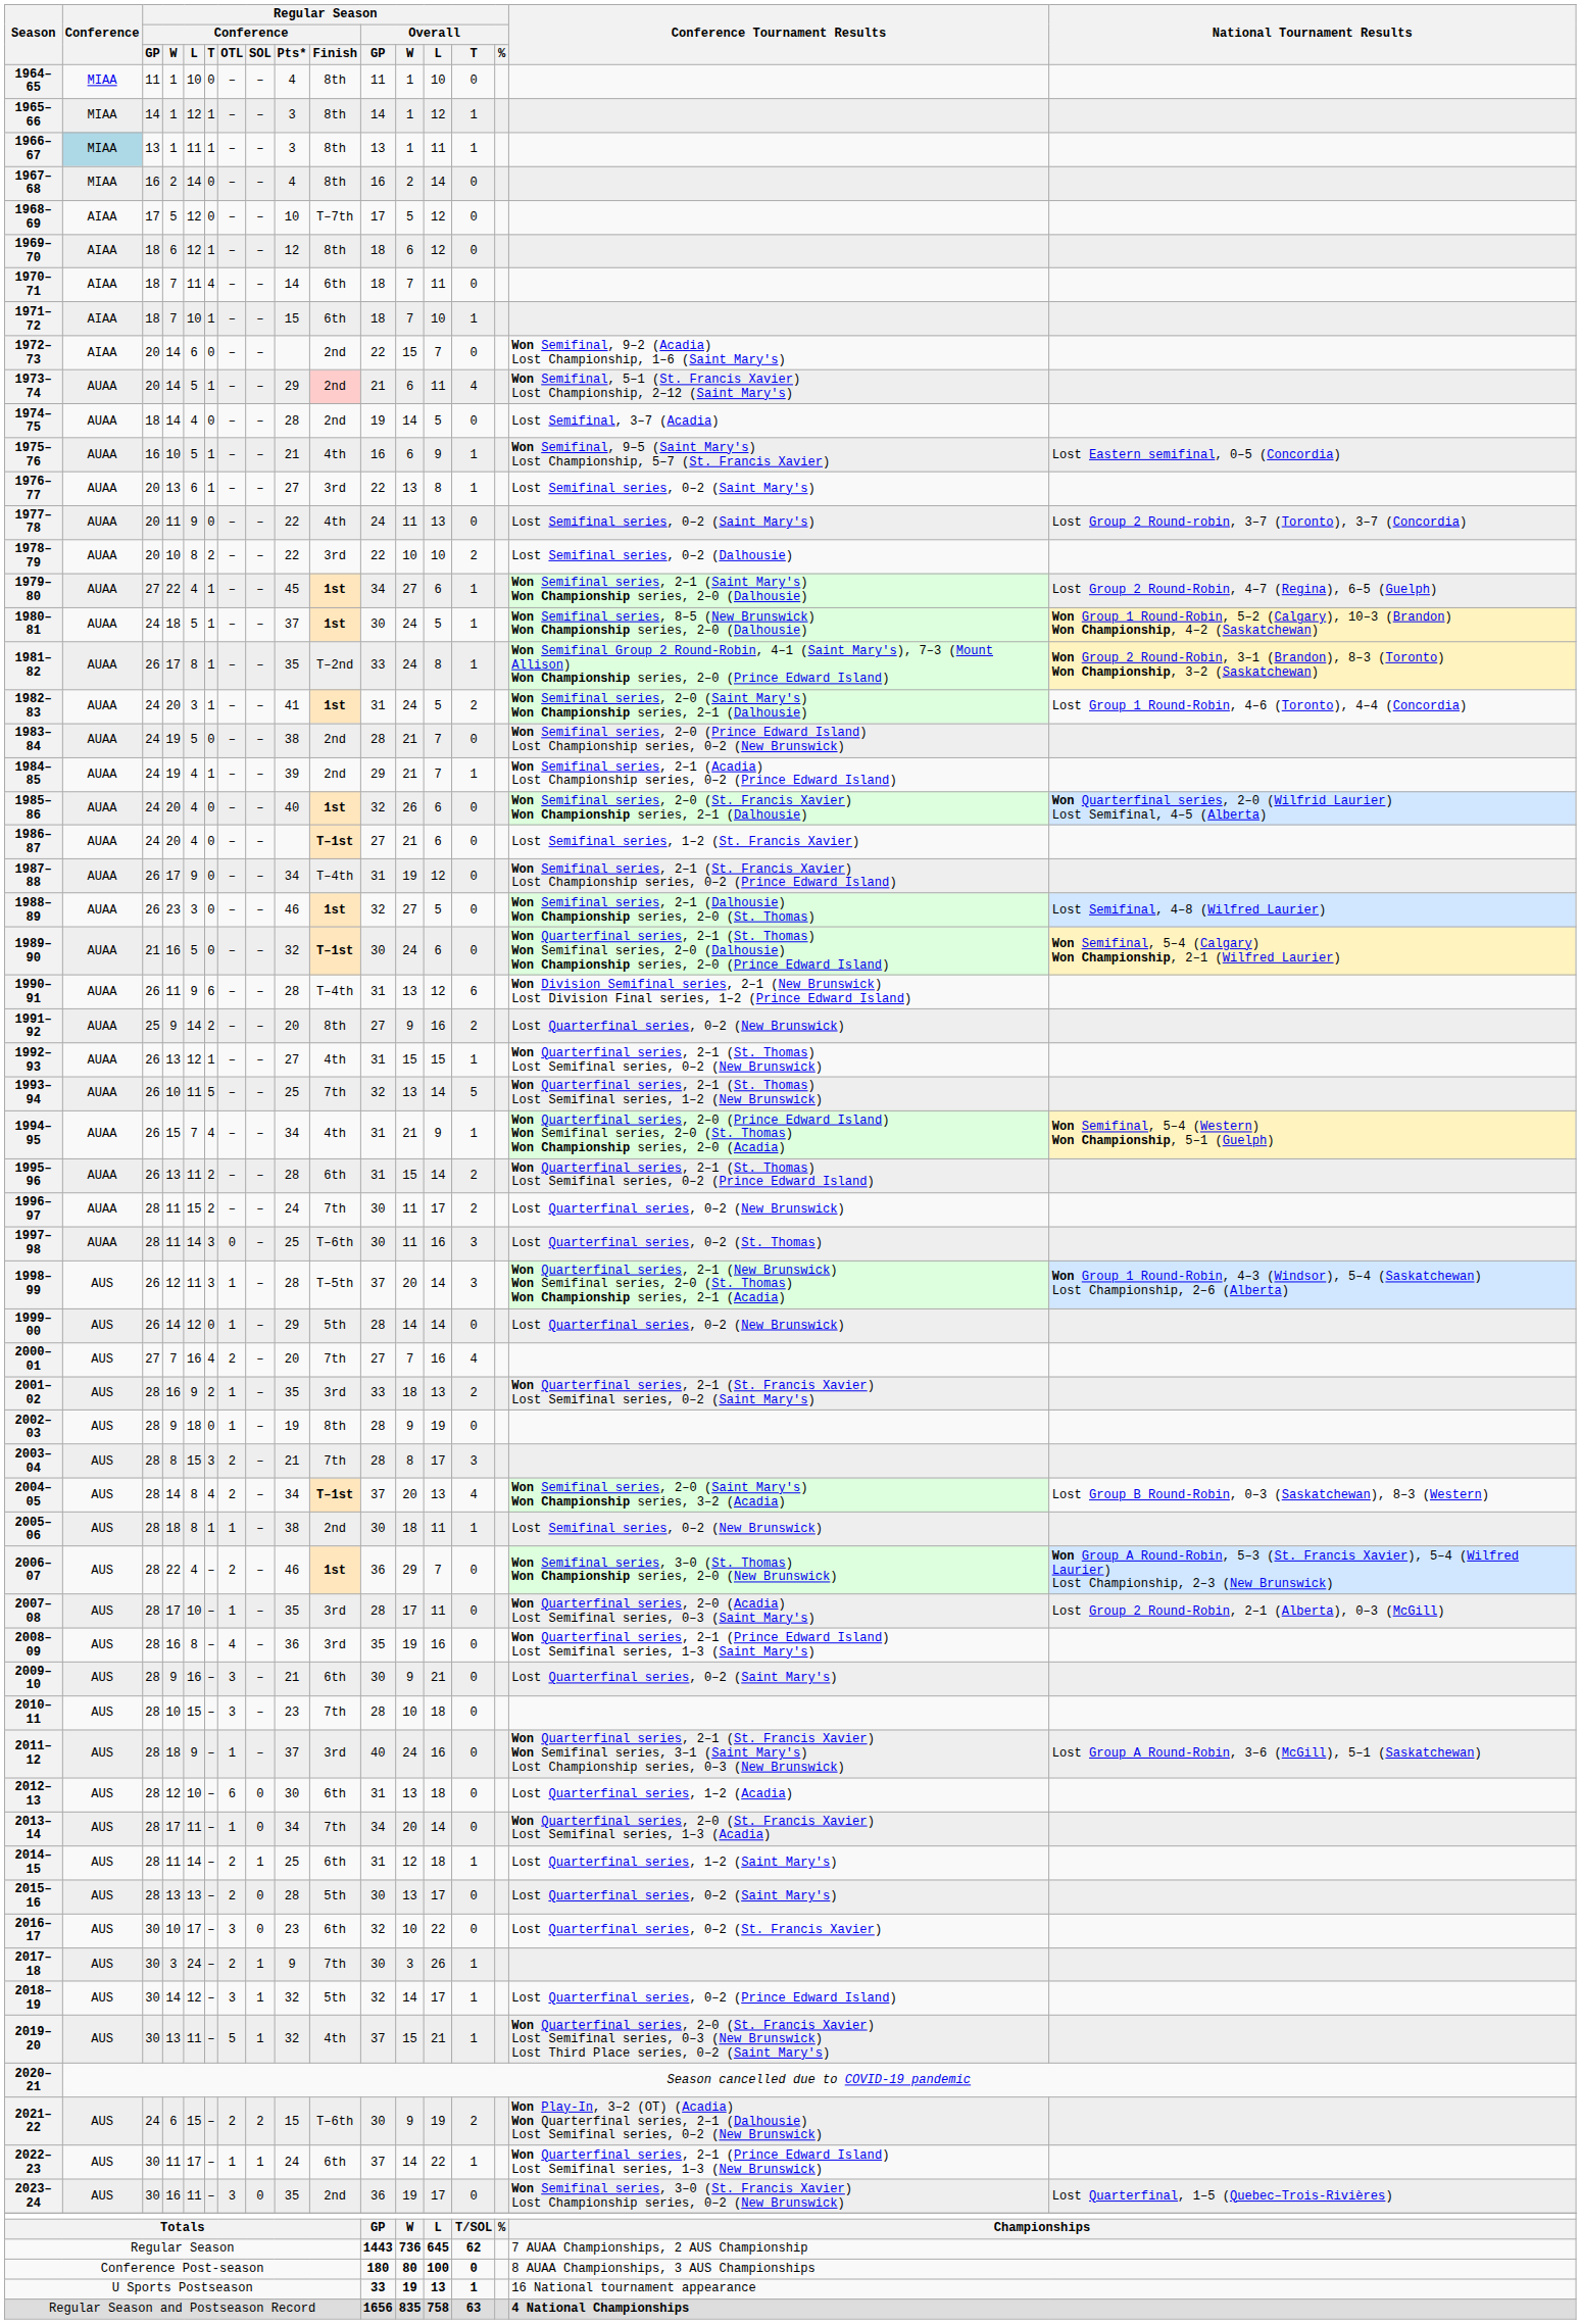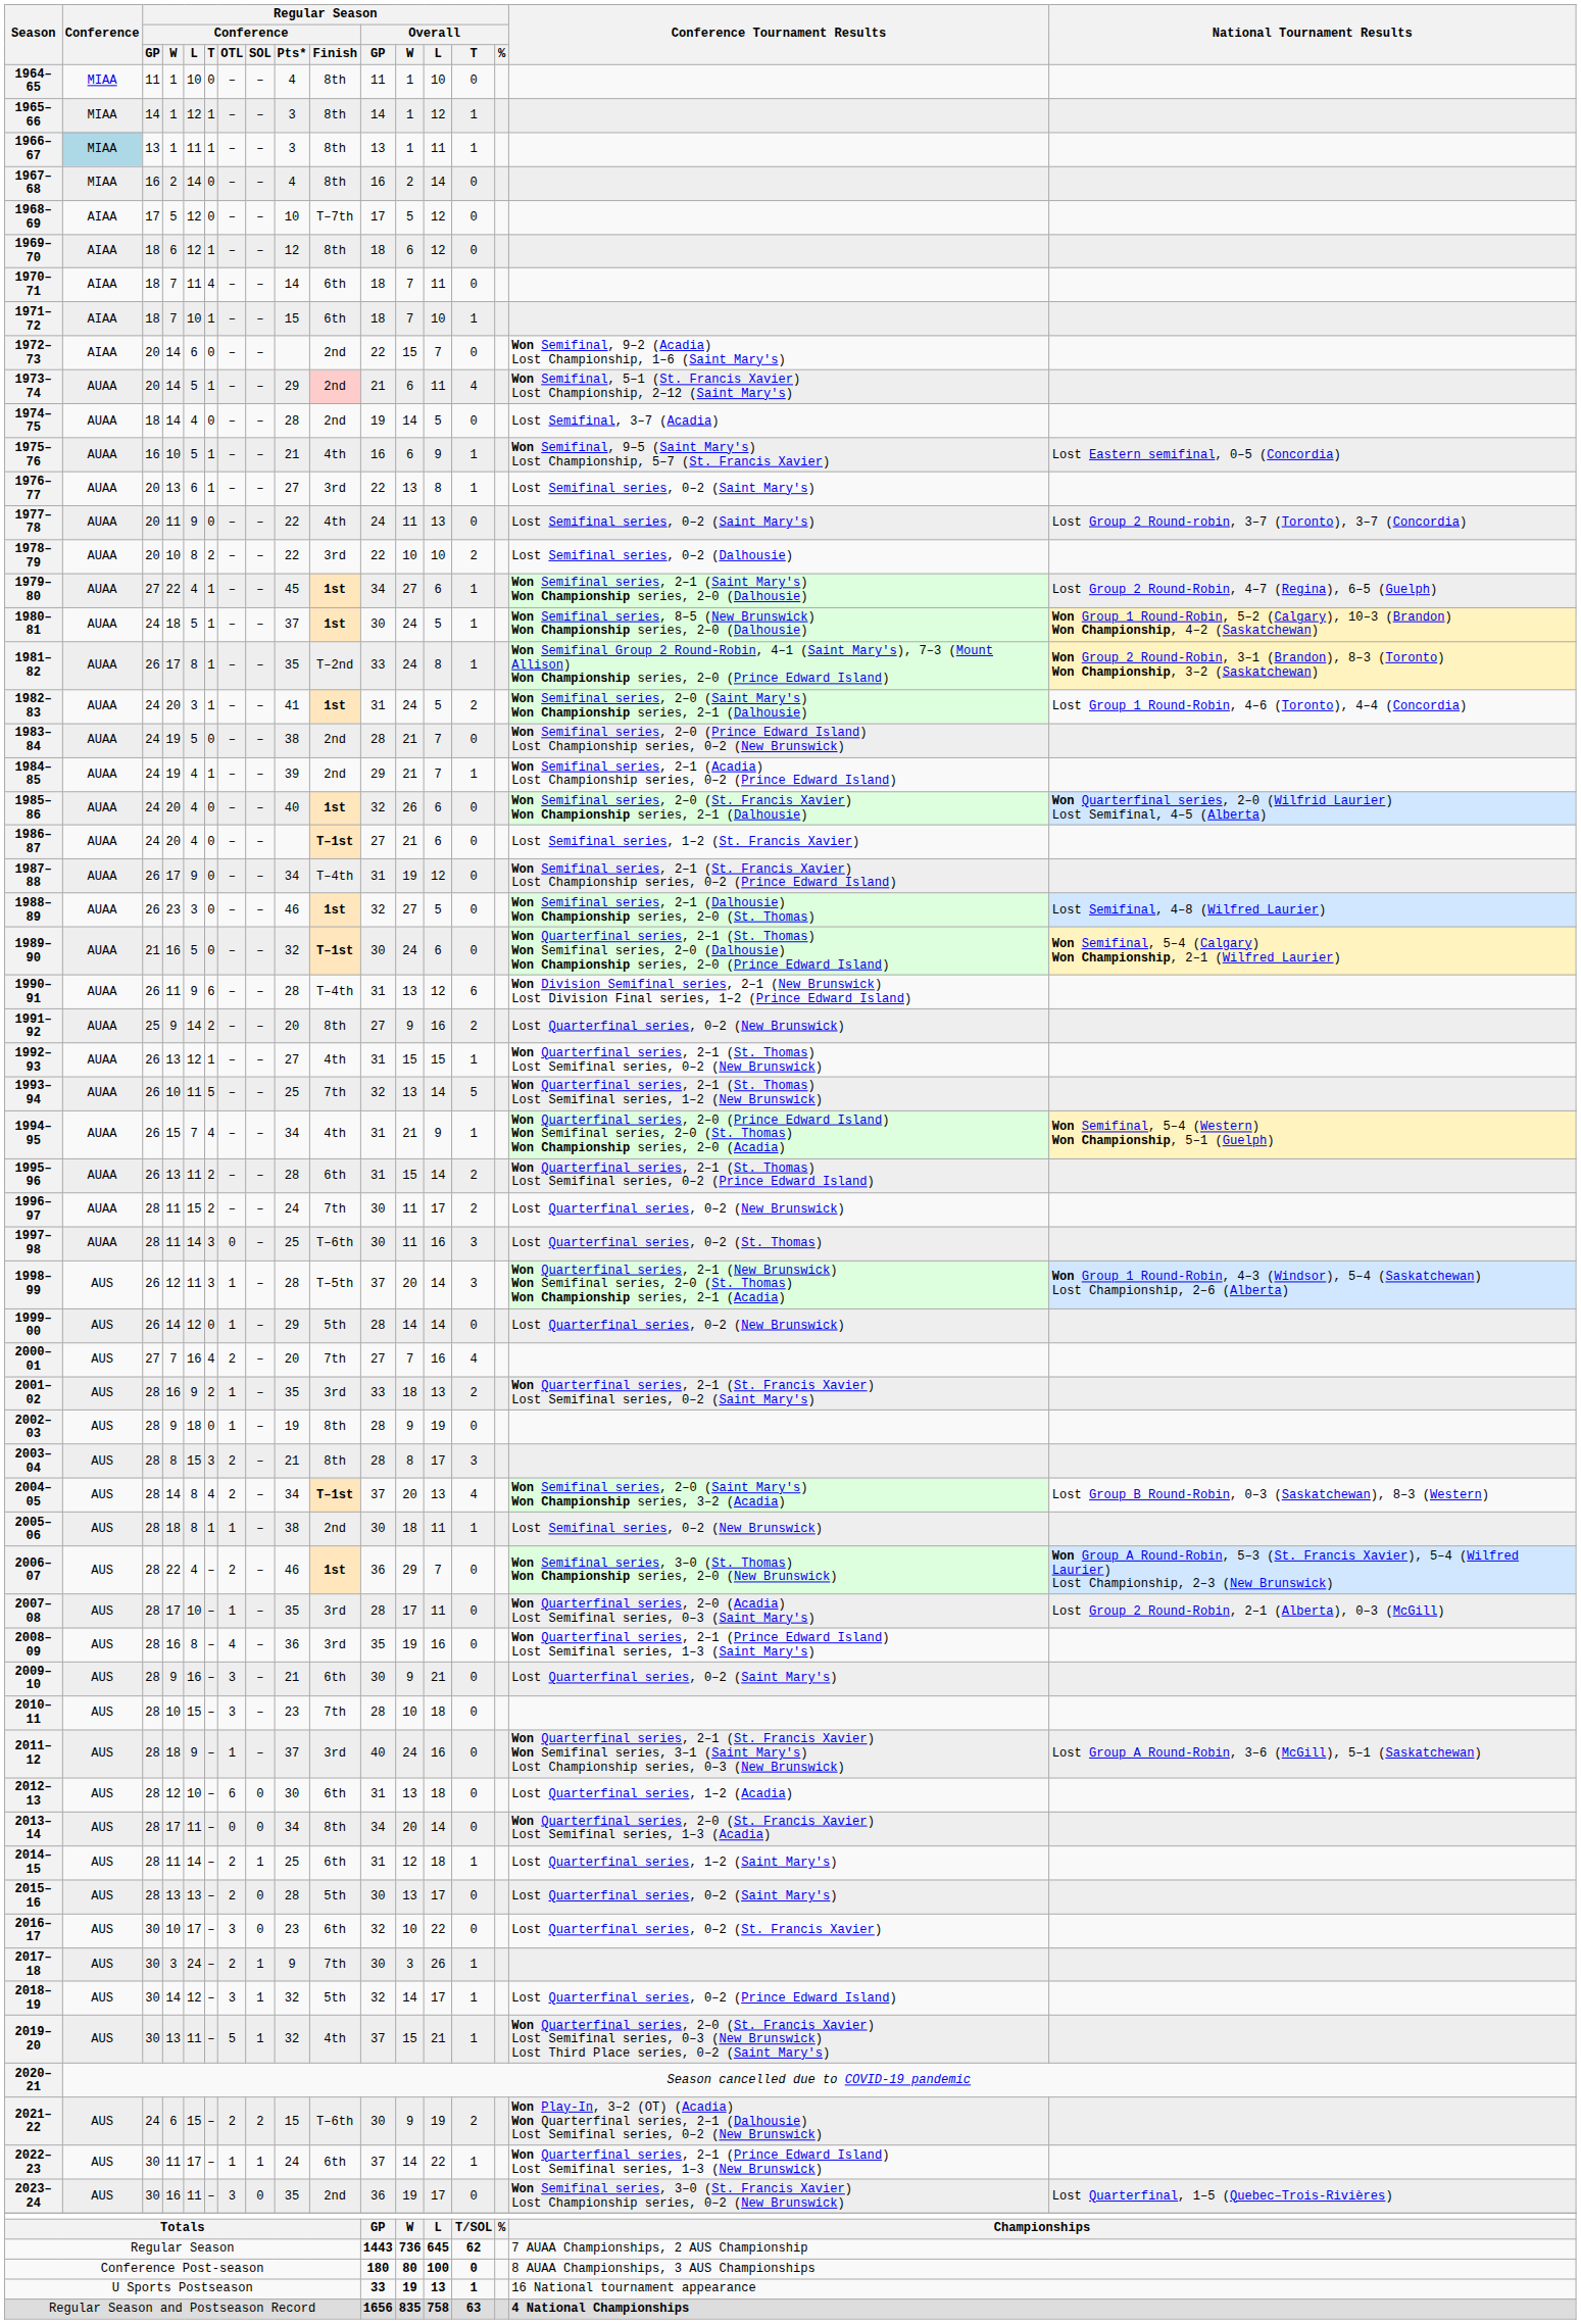2003–04 | Regular Season / Conference / Finish: 7th -> 8th
2013–14 | Regular Season / Conference / OTL: 1 -> 0
2013–14 | Regular Season / Conference / Finish: 7th -> 8th
